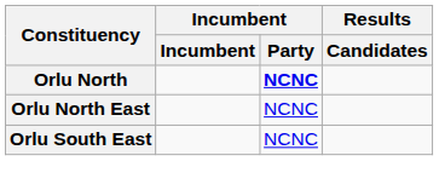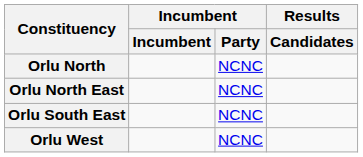Orlu North | Incumbent / Party: bold -> normal
+ row: Orlu West | NCNC
